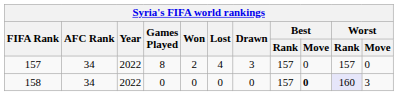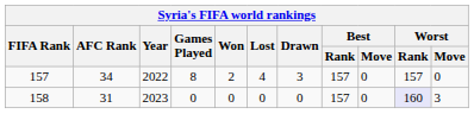158 | AFC Rank: 34 -> 31
158 | Year: 2022 -> 2023
158 | Best / Move: bold -> normal
